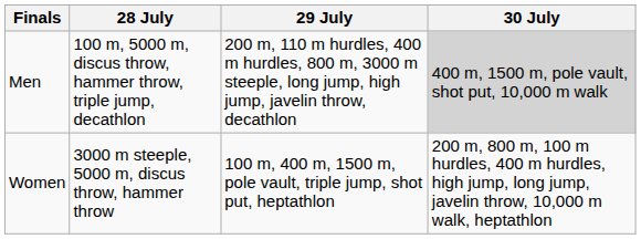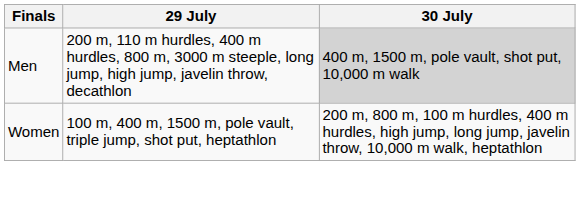- column: 28 July | 100 m, 5000 m, discus throw, hammer throw, triple jump, decathlon | 3000 m steeple, 5000 m, discus throw, hammer throw
